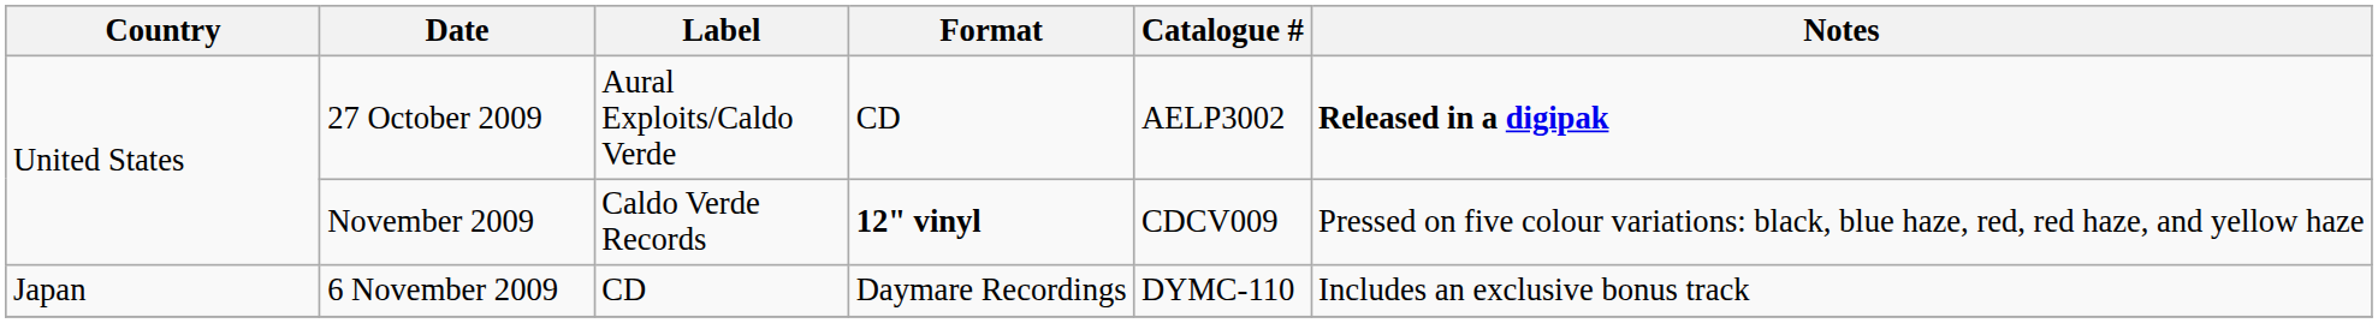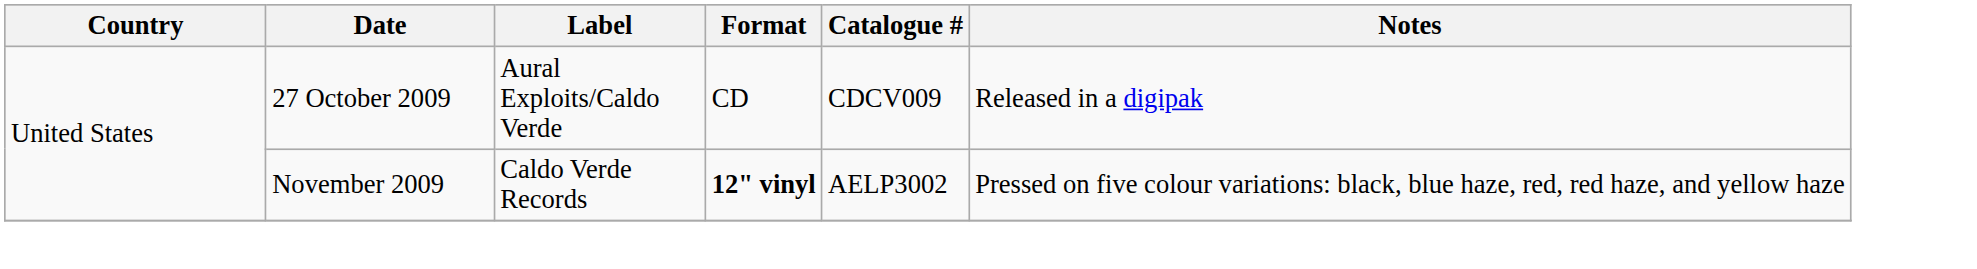27 October 2009 | Catalogue #: AELP3002 -> CDCV009
27 October 2009 | Notes: bold -> normal
November 2009 | Catalogue #: CDCV009 -> AELP3002
- row: Japan | 6 November 2009 | CD | Daymare Recordings | DYMC-110 | Includes an exclusive bonus track
